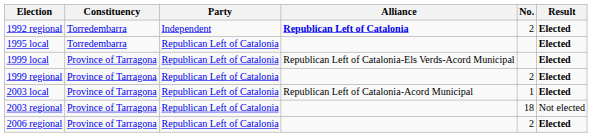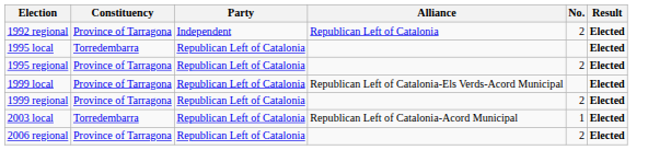1992 regional | Constituency: Torredembarra -> Province of Tarragona
1992 regional | Alliance: bold -> normal
+ row: 1995 regional | Province of Tarragona | Republican Left of Catalonia | 2 | Elected
2003 local | Constituency: Province of Tarragona -> Torredembarra
- row: 2003 regional | Province of Tarragona | Republican Left of Catalonia | 18 | Not elected
